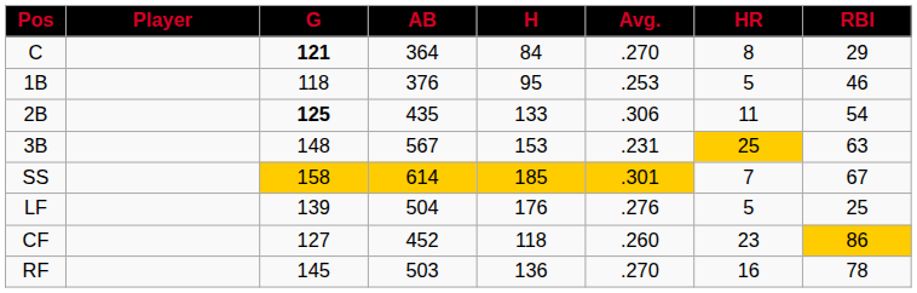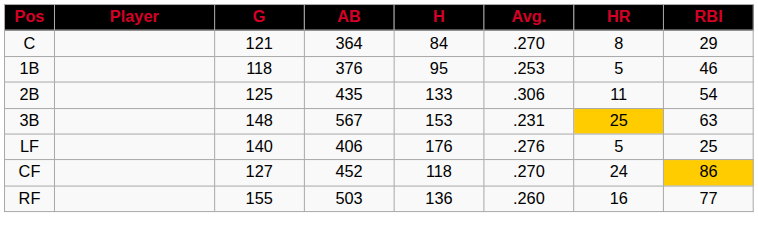C | G: bold -> normal
2B | G: bold -> normal
- row: SS | 158 | 614 | 185 | .301 | 7 | 67
LF | G: 139 -> 140
LF | AB: 504 -> 406
CF | Avg.: .260 -> .270
CF | HR: 23 -> 24
RF | G: 145 -> 155
RF | Avg.: .270 -> .260
RF | RBI: 78 -> 77
